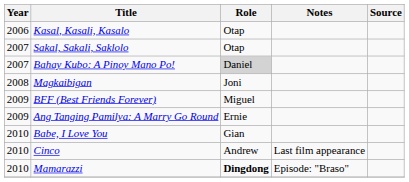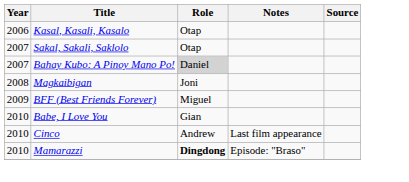- row: 2009 | Ang Tanging Pamilya: A Marry Go Round | Ernie
